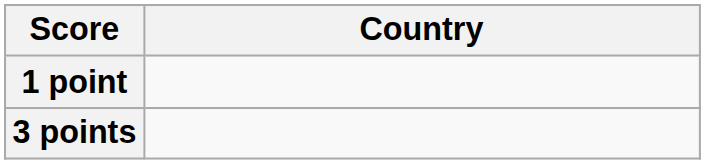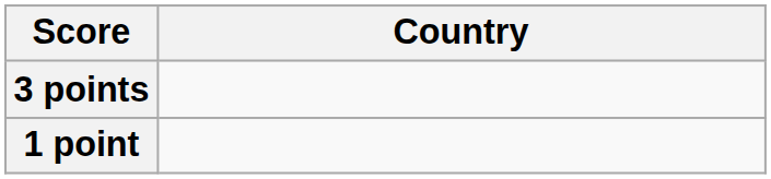rows swapped: 3 points <-> 1 point
